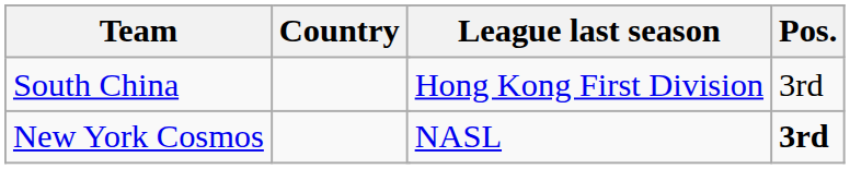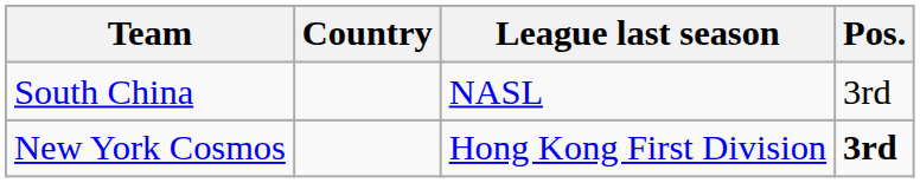South China | League last season: Hong Kong First Division -> NASL
New York Cosmos | League last season: NASL -> Hong Kong First Division
